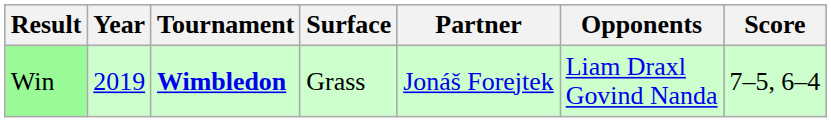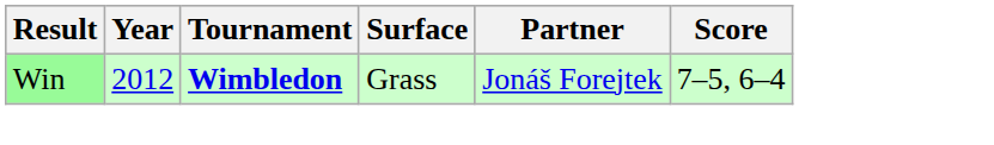- column: Opponents | Liam Draxl Govind Nanda
Win | Year: 2019 -> 2012
